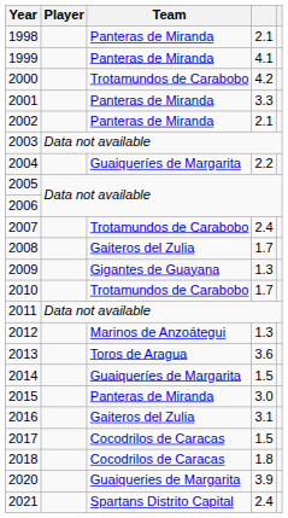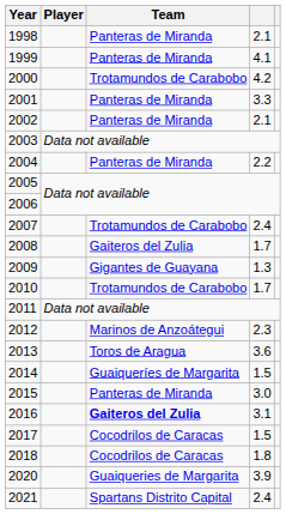2004 | Team: Guaiqueríes de Margarita -> Panteras de Miranda
2012 | column 4: 1.3 -> 2.3
2016 | Team: normal -> bold
